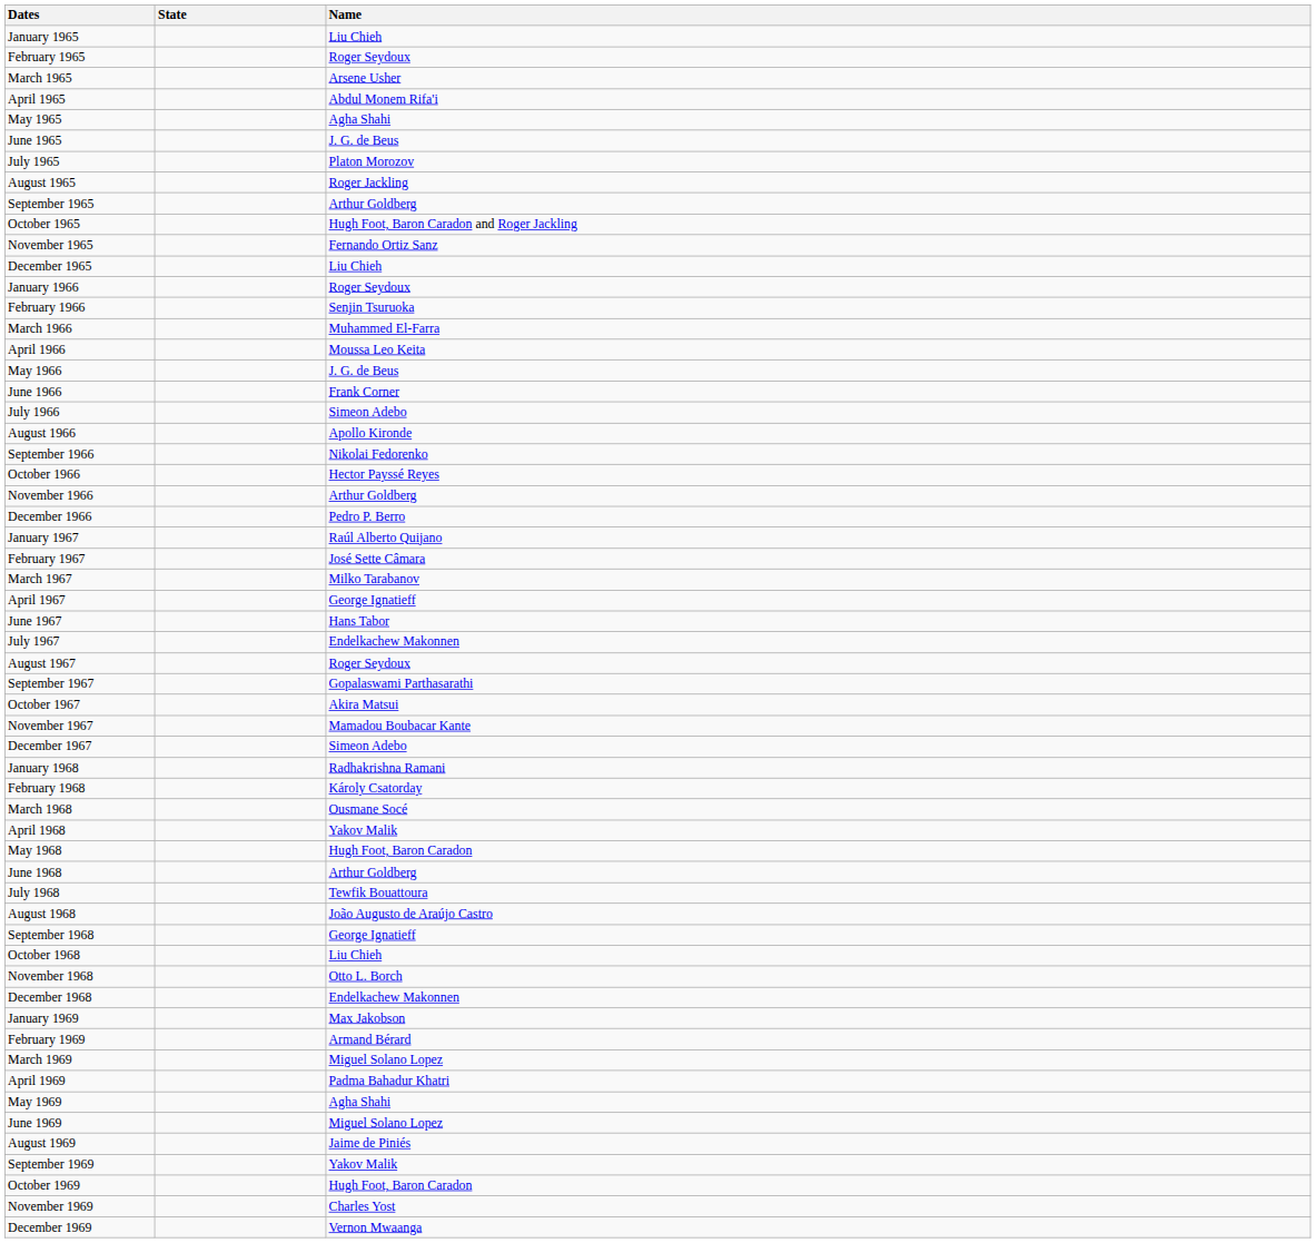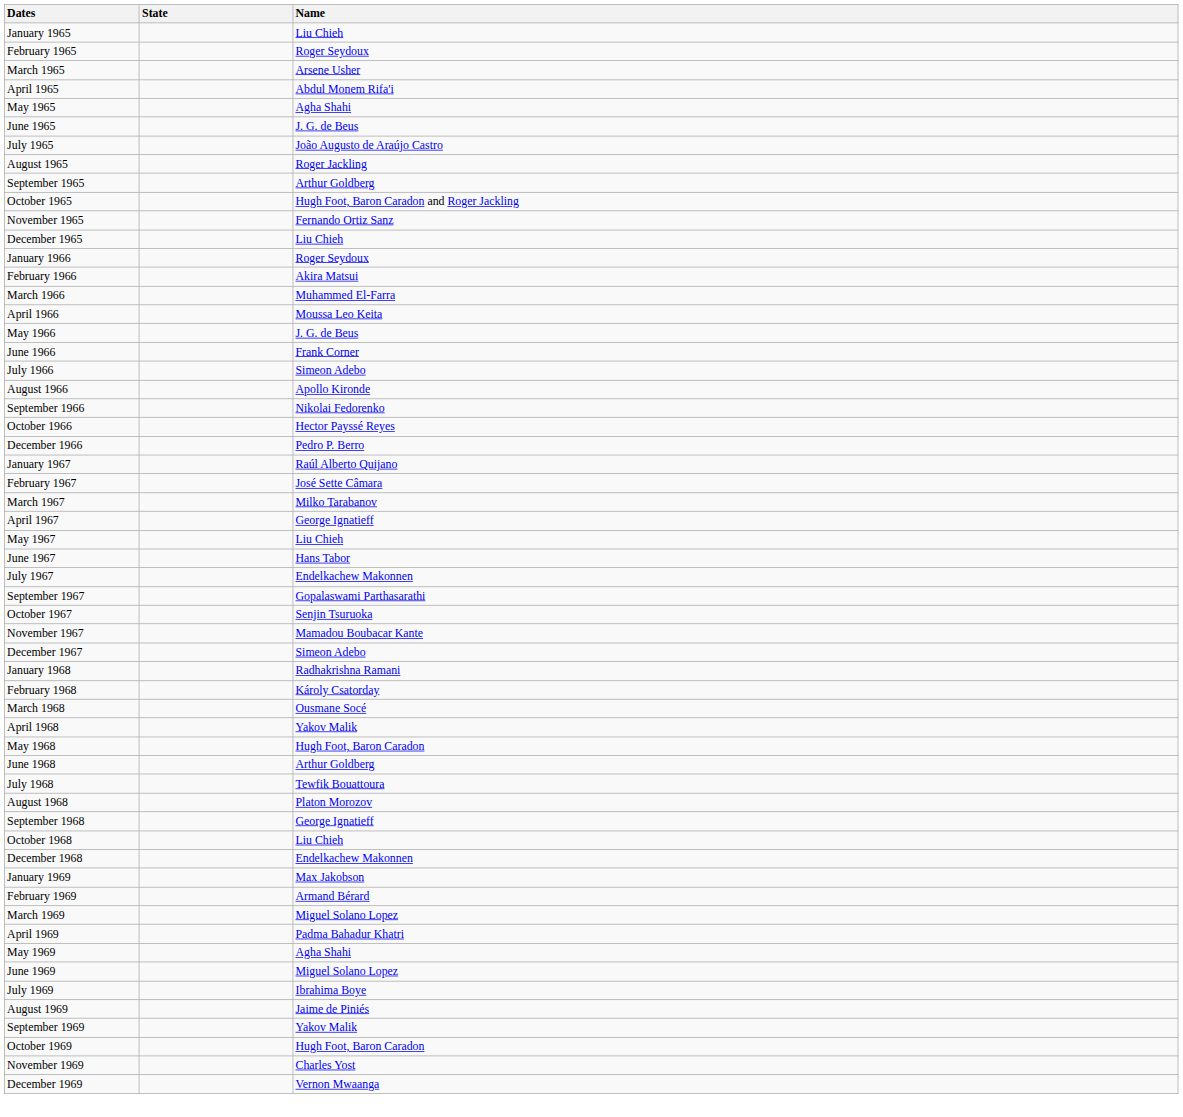July 1965 | Name: Platon Morozov -> João Augusto de Araújo Castro
February 1966 | Name: Senjin Tsuruoka -> Akira Matsui
- row: November 1966 | Arthur Goldberg
+ row: May 1967 | Liu Chieh
- row: August 1967 | Roger Seydoux
October 1967 | Name: Akira Matsui -> Senjin Tsuruoka
August 1968 | Name: João Augusto de Araújo Castro -> Platon Morozov
- row: November 1968 | Otto L. Borch
+ row: July 1969 | Ibrahima Boye
